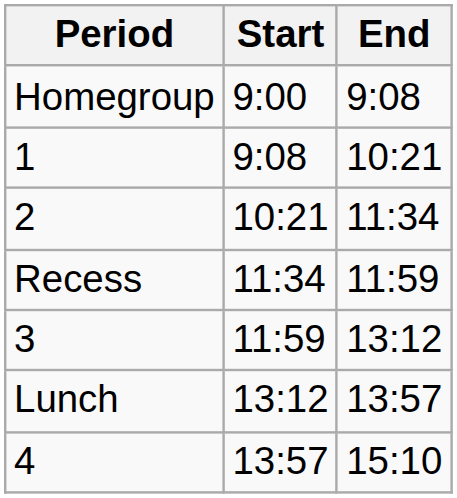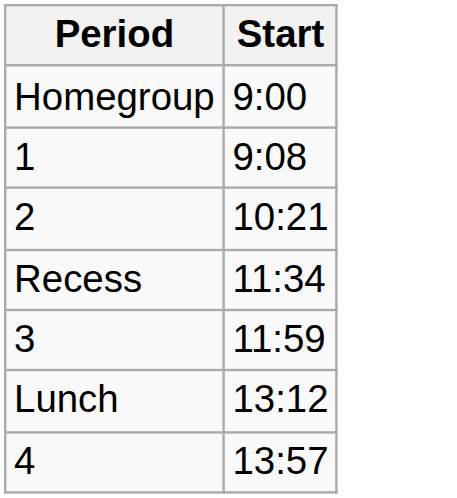- column: End | 9:08 | 10:21 | 11:34 | 11:59 | 13:12 | 13:57 | 15:10
